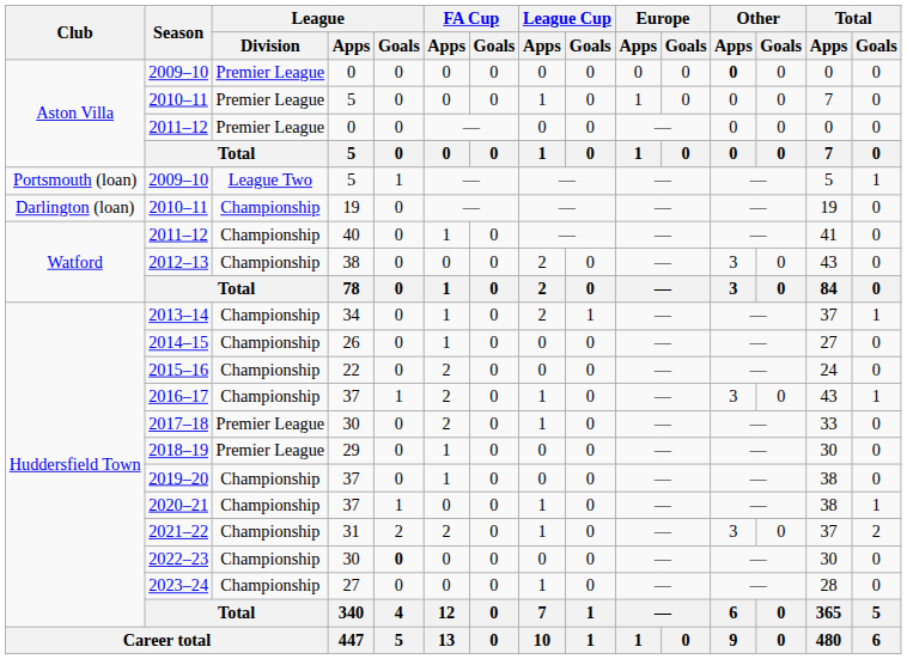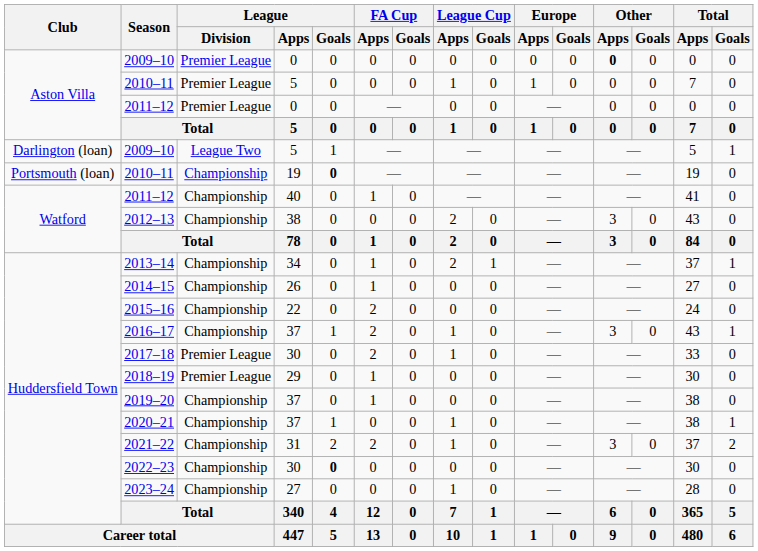2009–10 / 5 | Club: Portsmouth (loan) -> Darlington (loan)
2010–11 / 19 | Club: Darlington (loan) -> Portsmouth (loan)
2010–11 / 19 | League / Goals: normal -> bold
